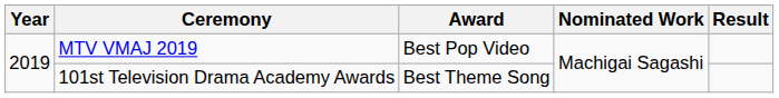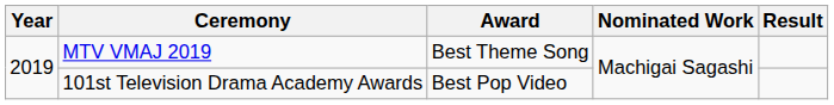MTV VMAJ 2019 | Award: Best Pop Video -> Best Theme Song
101st Television Drama Academy Awards | Award: Best Theme Song -> Best Pop Video
